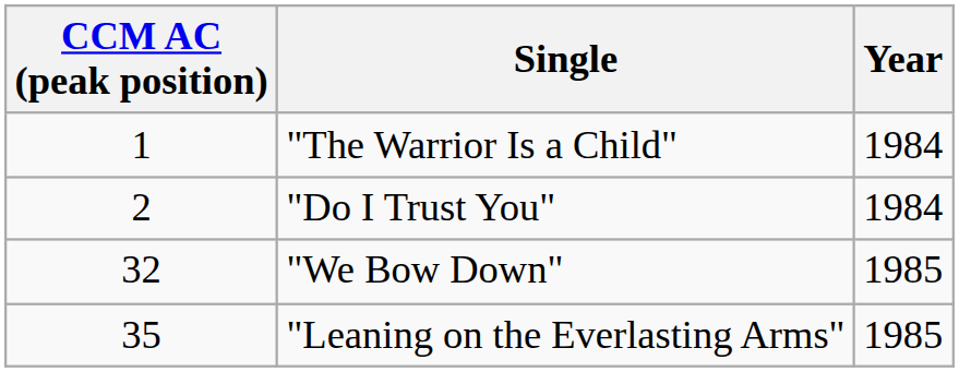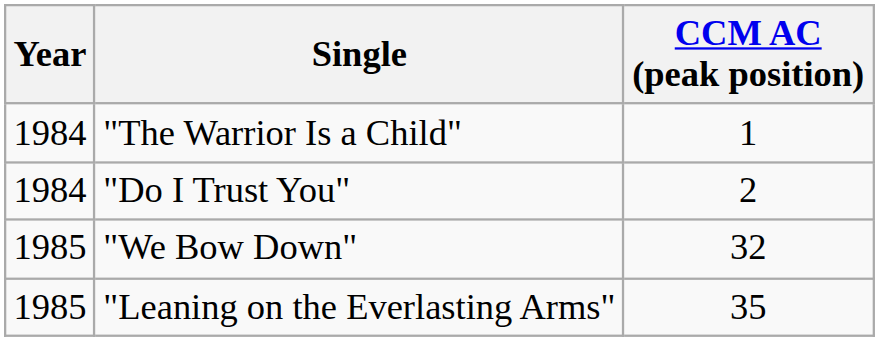columns swapped: Year <-> CCM AC (peak position)
